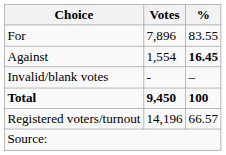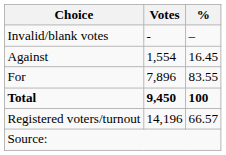rows swapped: For <-> Invalid/blank votes
Against | %: bold -> normal
